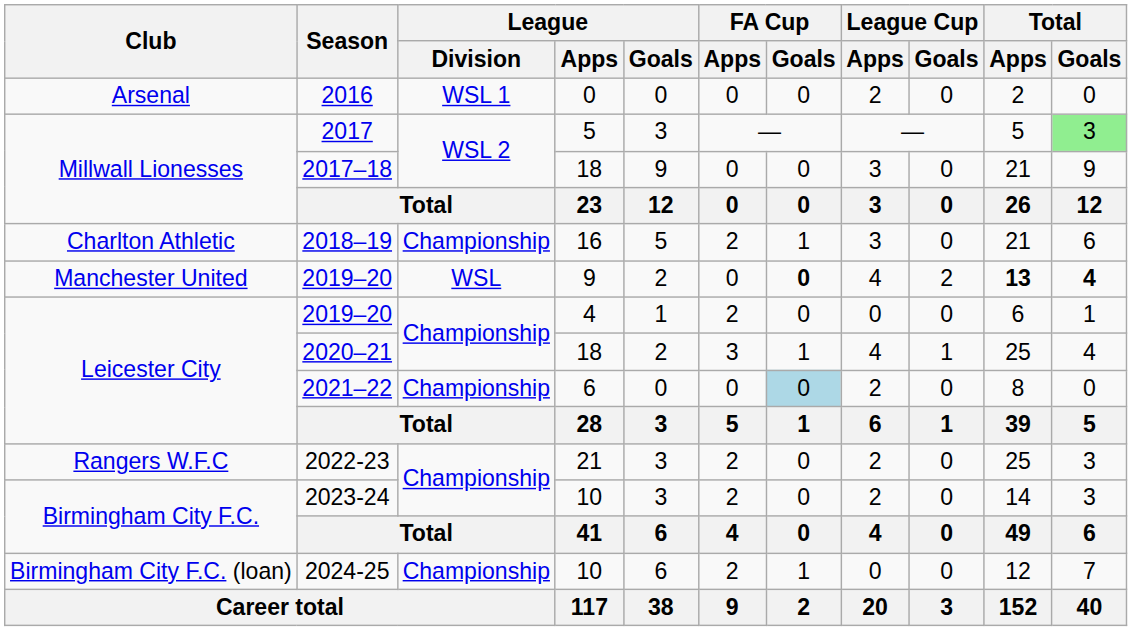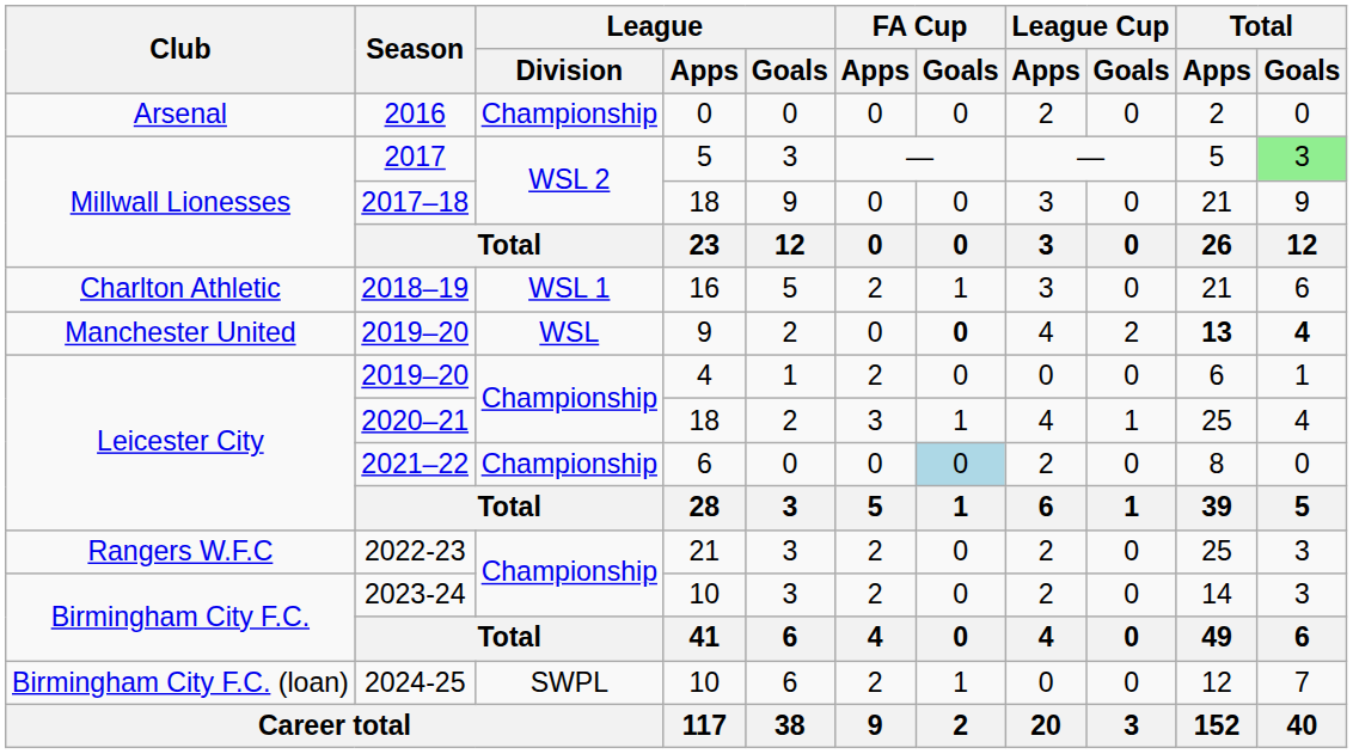2016 | League / Division: WSL 1 -> Championship
2018–19 | League / Division: Championship -> WSL 1
2024-25 | League / Division: Championship -> SWPL
